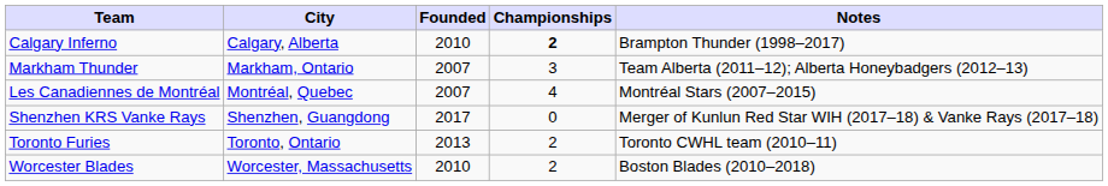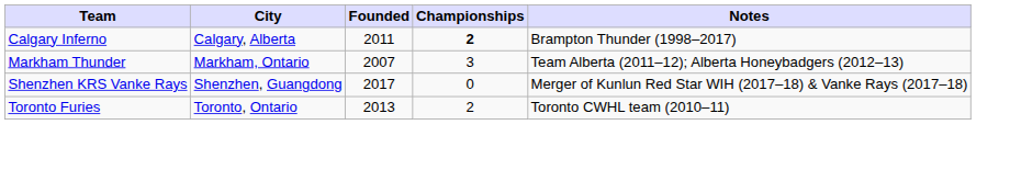Calgary Inferno | Founded: 2010 -> 2011
- row: Les Canadiennes de Montréal | Montréal, Quebec | 2007 | 4 | Montréal Stars (2007–2015)
- row: Worcester Blades | Worcester, Massachusetts | 2010 | 2 | Boston Blades (2010–2018)
